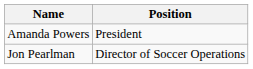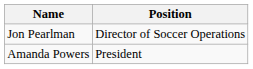rows swapped: Amanda Powers <-> Jon Pearlman
